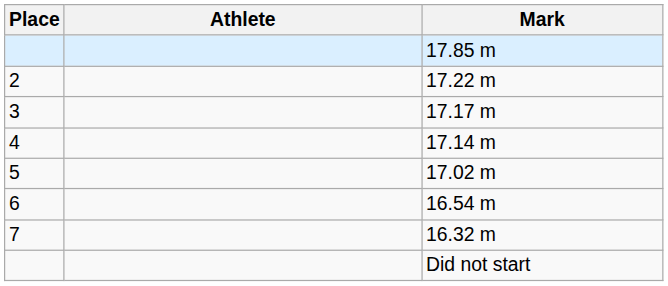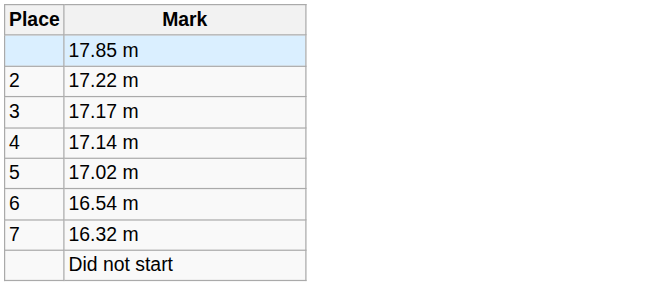- column: Athlete
